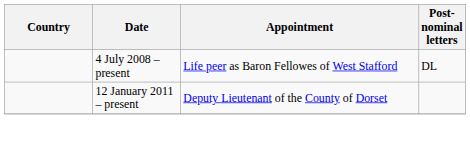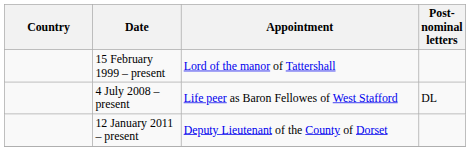+ row: 15 February 1999 – present | Lord of the manor of Tattershall
